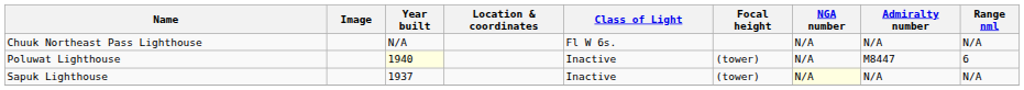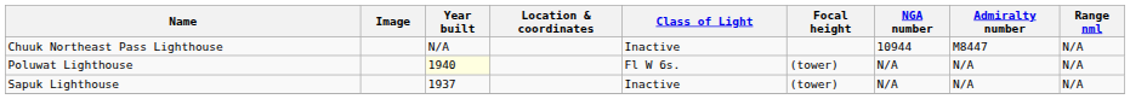Chuuk Northeast Pass Lighthouse | Class of Light: Fl W 6s. -> Inactive
Chuuk Northeast Pass Lighthouse | NGA number: N/A -> 10944
Chuuk Northeast Pass Lighthouse | Admiralty number: N/A -> M8447
Poluwat Lighthouse | Class of Light: Inactive -> Fl W 6s.
Poluwat Lighthouse | Admiralty number: M8447 -> N/A
Poluwat Lighthouse | Range nml: 6 -> N/A
Sapuk Lighthouse | NGA number: lightyellow background -> no background
